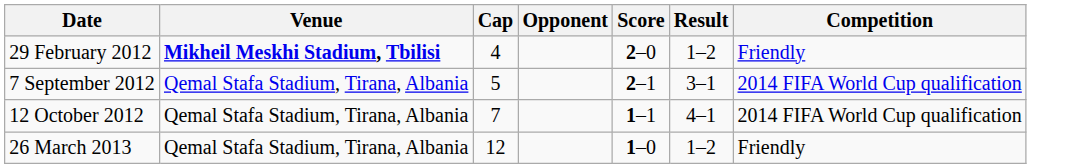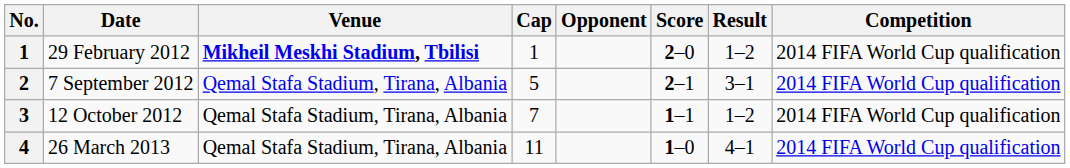+ column: No. | 1 | 2 | 3 | 4
29 February 2012 | Cap: 4 -> 1
29 February 2012 | Competition: Friendly -> 2014 FIFA World Cup qualification
12 October 2012 | Result: 4–1 -> 1–2
26 March 2013 | Cap: 12 -> 11
26 March 2013 | Result: 1–2 -> 4–1
26 March 2013 | Competition: Friendly -> 2014 FIFA World Cup qualification
